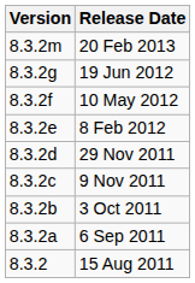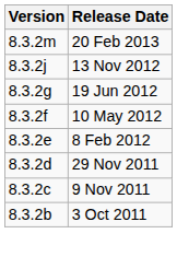+ row: 8.3.2j | 13 Nov 2012
- row: 8.3.2a | 6 Sep 2011
- row: 8.3.2 | 15 Aug 2011
